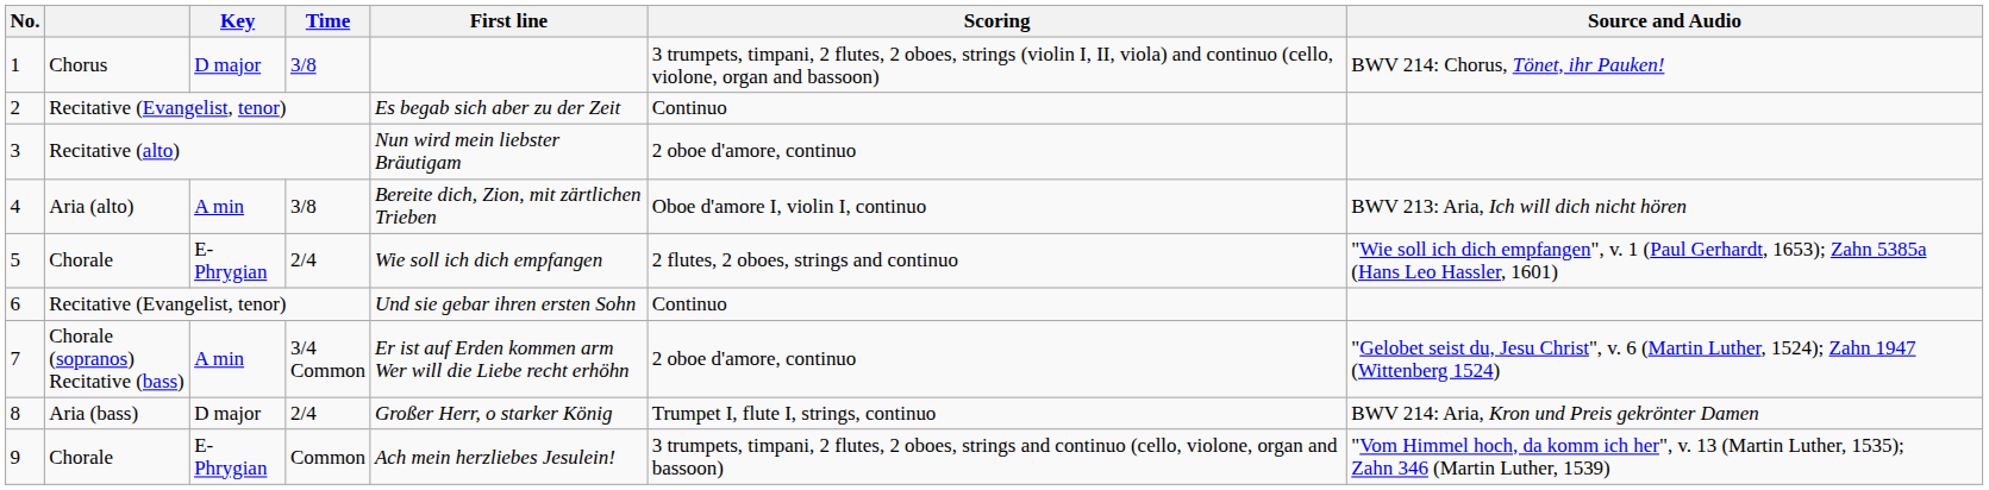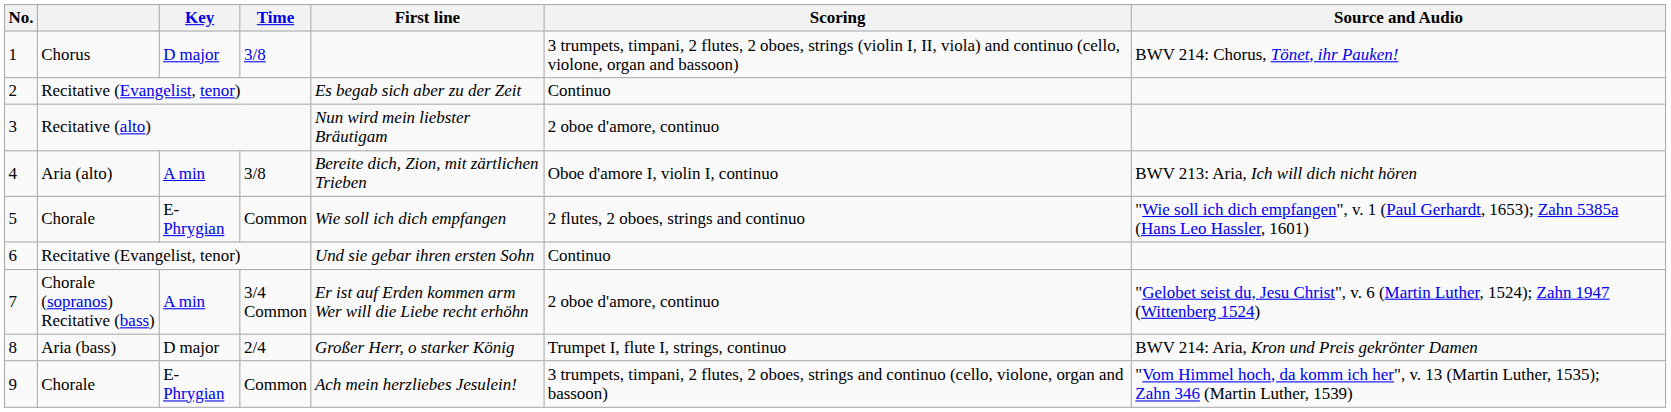5 | Time: 2/4 -> Common
